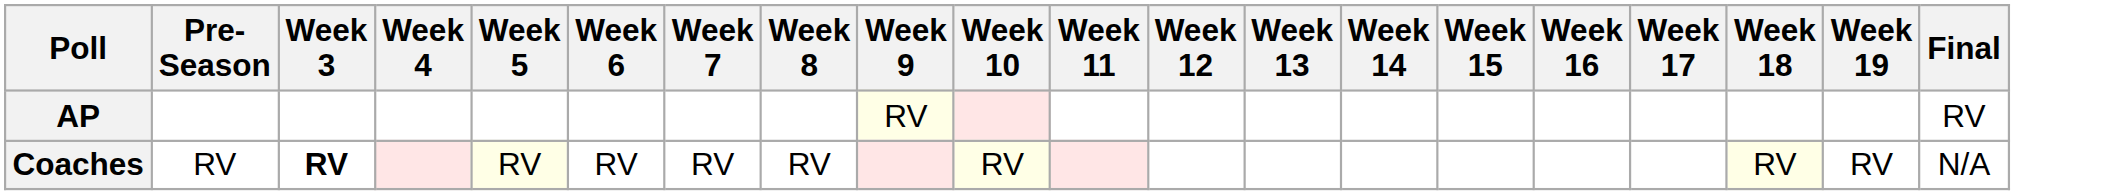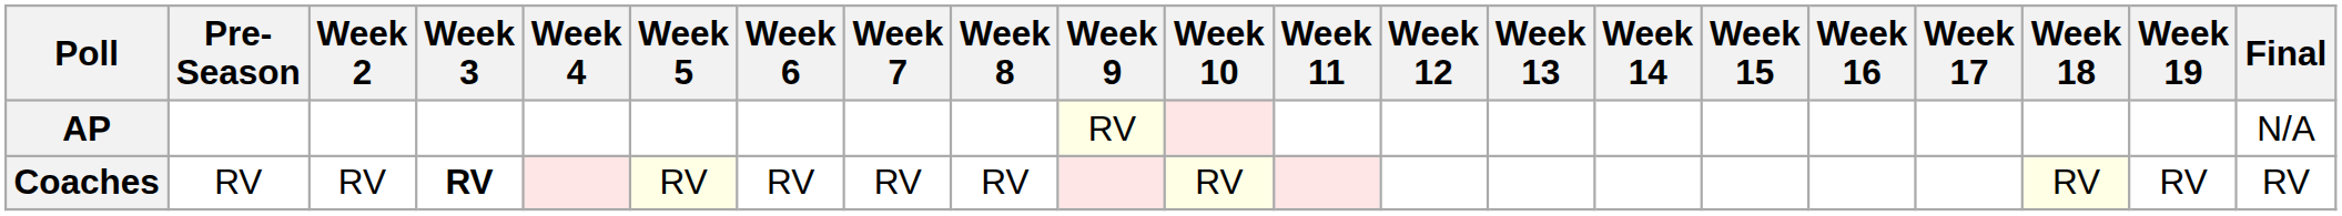+ column: Week 2 | RV
AP | Final: RV -> N/A
Coaches | Final: N/A -> RV
